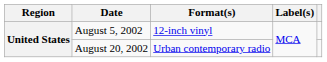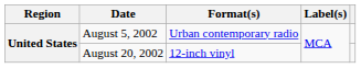August 5, 2002 | Format(s): 12-inch vinyl -> Urban contemporary radio
August 20, 2002 | Format(s): Urban contemporary radio -> 12-inch vinyl
